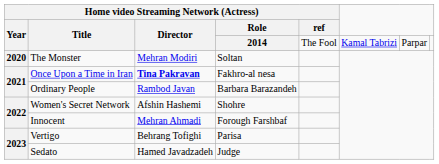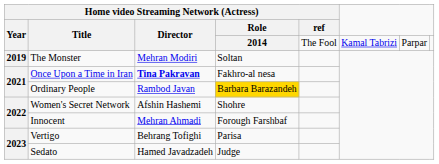The Monster | Home video Streaming Network (Actress) / Year: 2020 -> 2019
Ordinary People | Home video Streaming Network (Actress) / Role: no background -> gold background
